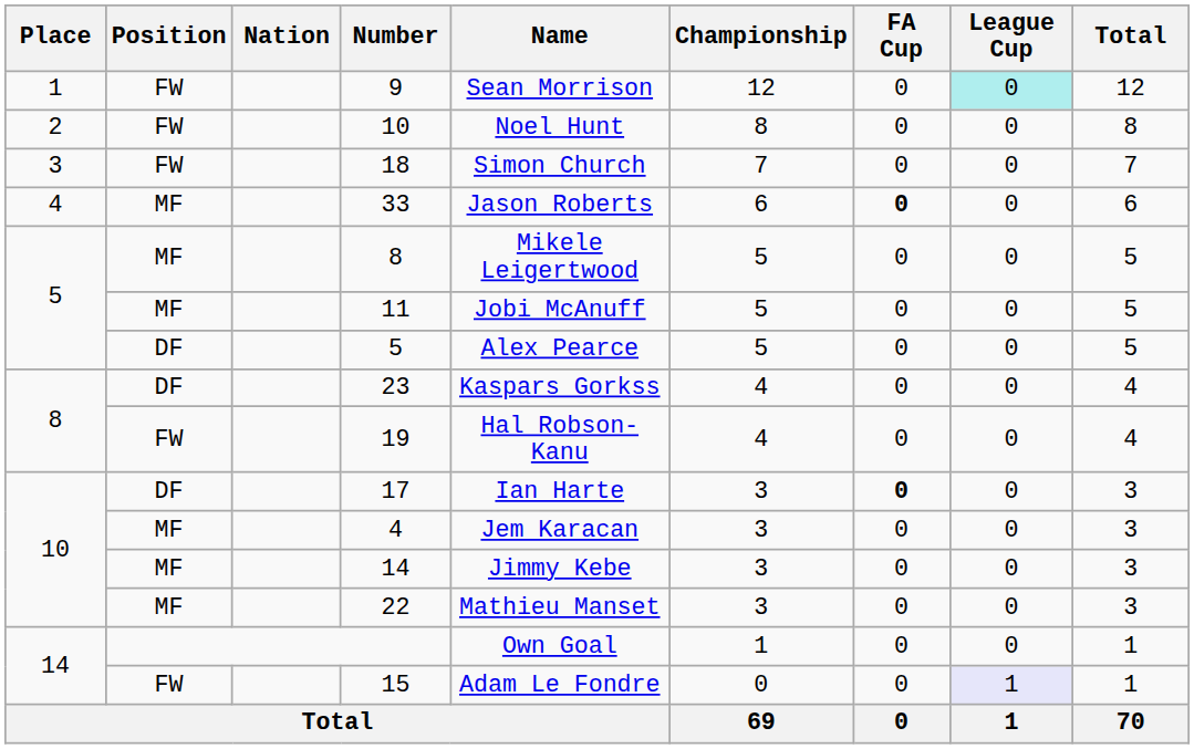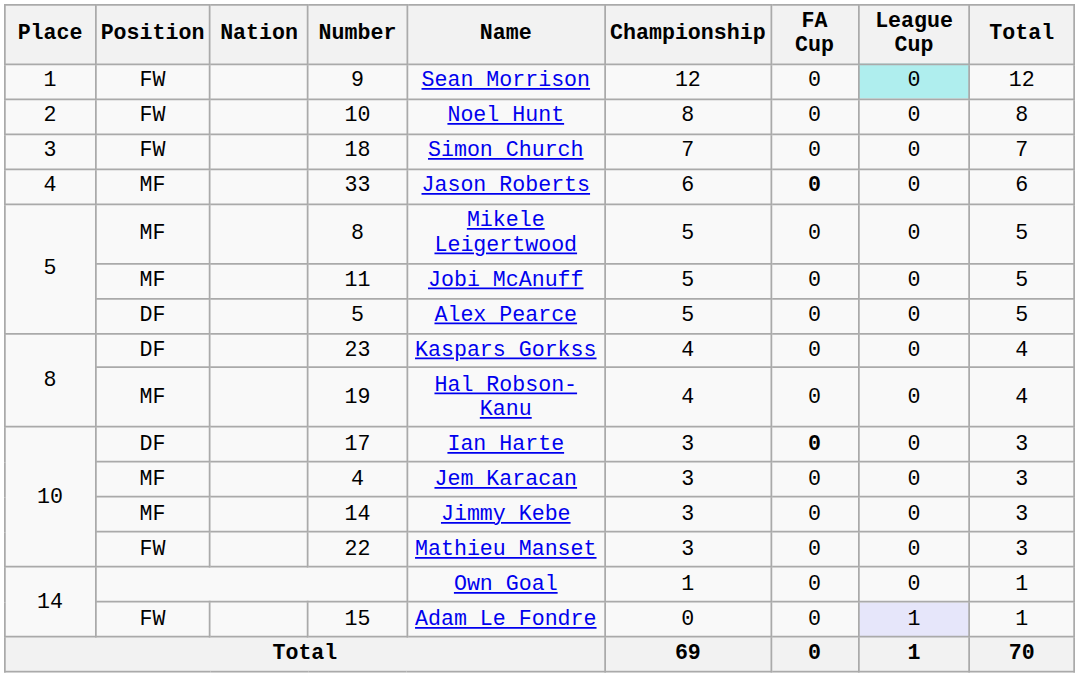19 | Position: FW -> MF
22 | Position: MF -> FW
